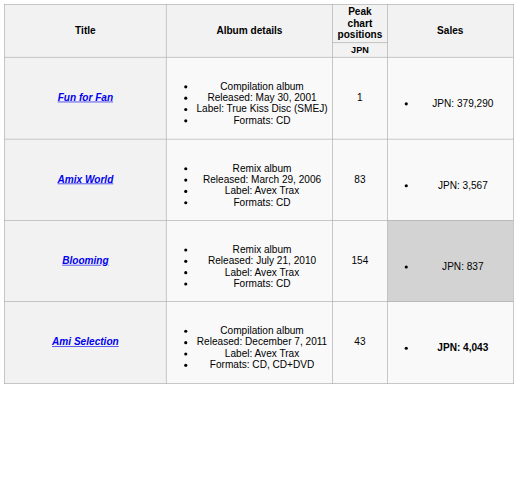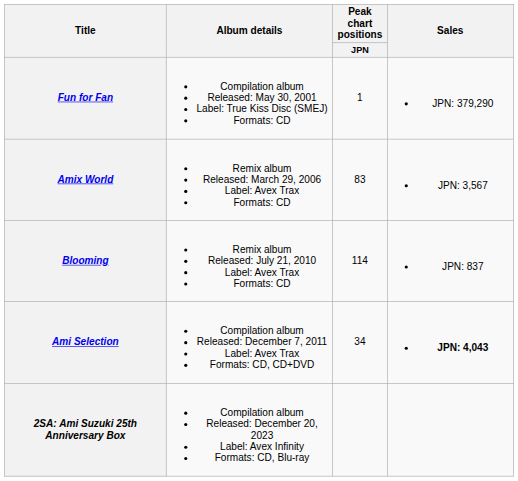Blooming | Peak chart positions / JPN: 154 -> 114
Blooming | Sales: lightgrey background -> no background
Ami Selection | Peak chart positions / JPN: 43 -> 34
+ row: 2SA: Ami Suzuki 25th Anniversary Box | Compilation album Released: December 20, 2023 Label: Avex Infinity Formats: CD, Blu-ray
